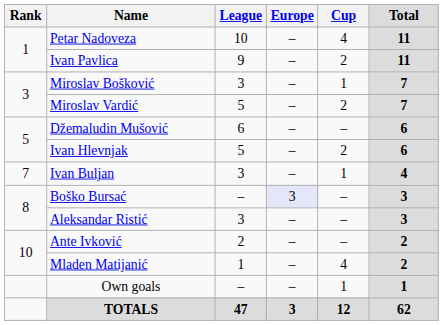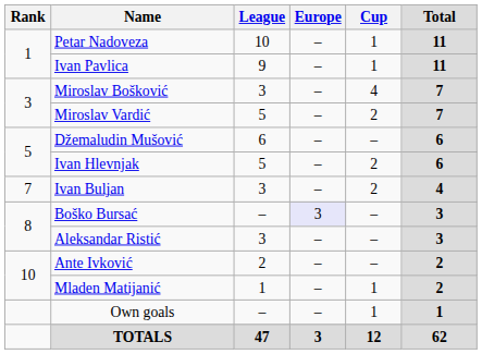Petar Nadoveza | Cup: 4 -> 1
Ivan Pavlica | Cup: 2 -> 1
Miroslav Bošković | Cup: 1 -> 4
Ivan Buljan | Cup: 1 -> 2
Mladen Matijanić | Cup: 4 -> 1
